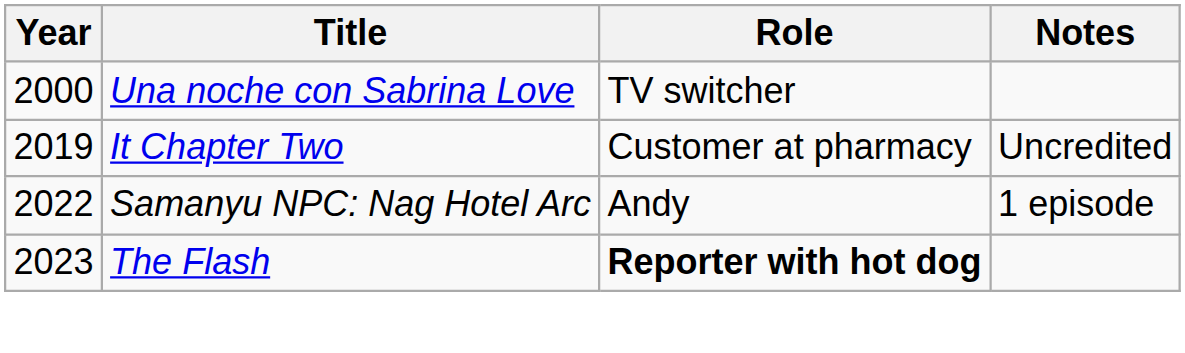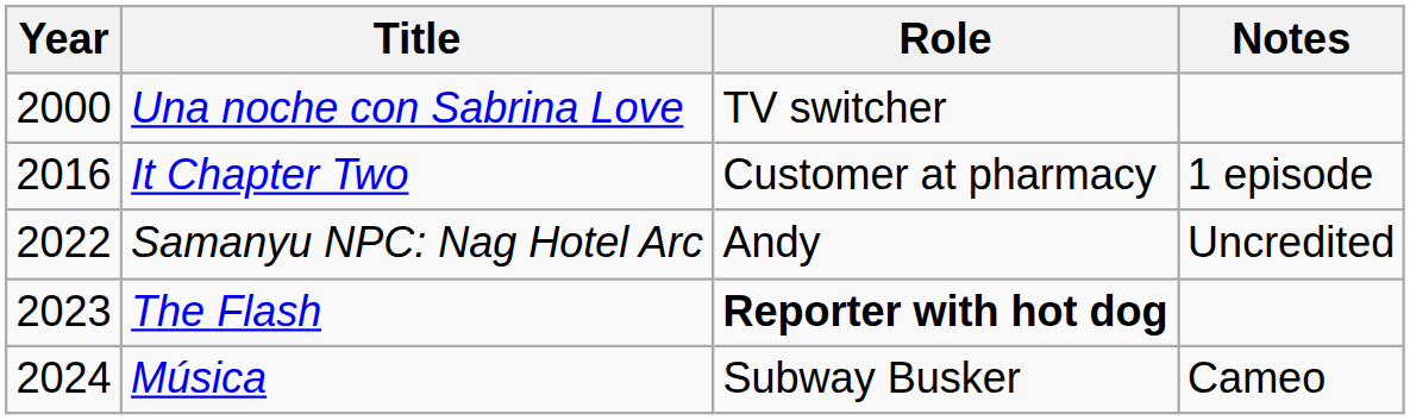It Chapter Two | Year: 2019 -> 2016
It Chapter Two | Notes: Uncredited -> 1 episode
Samanyu NPC: Nag Hotel Arc | Notes: 1 episode -> Uncredited
+ row: 2024 | Música | Subway Busker | Cameo
